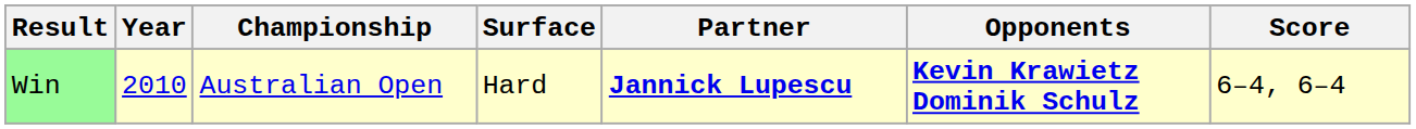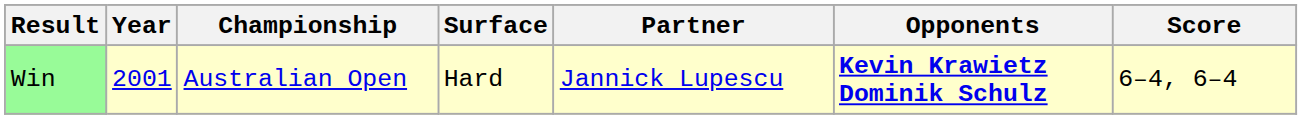Win | Year: 2010 -> 2001
Win | Partner: bold -> normal
